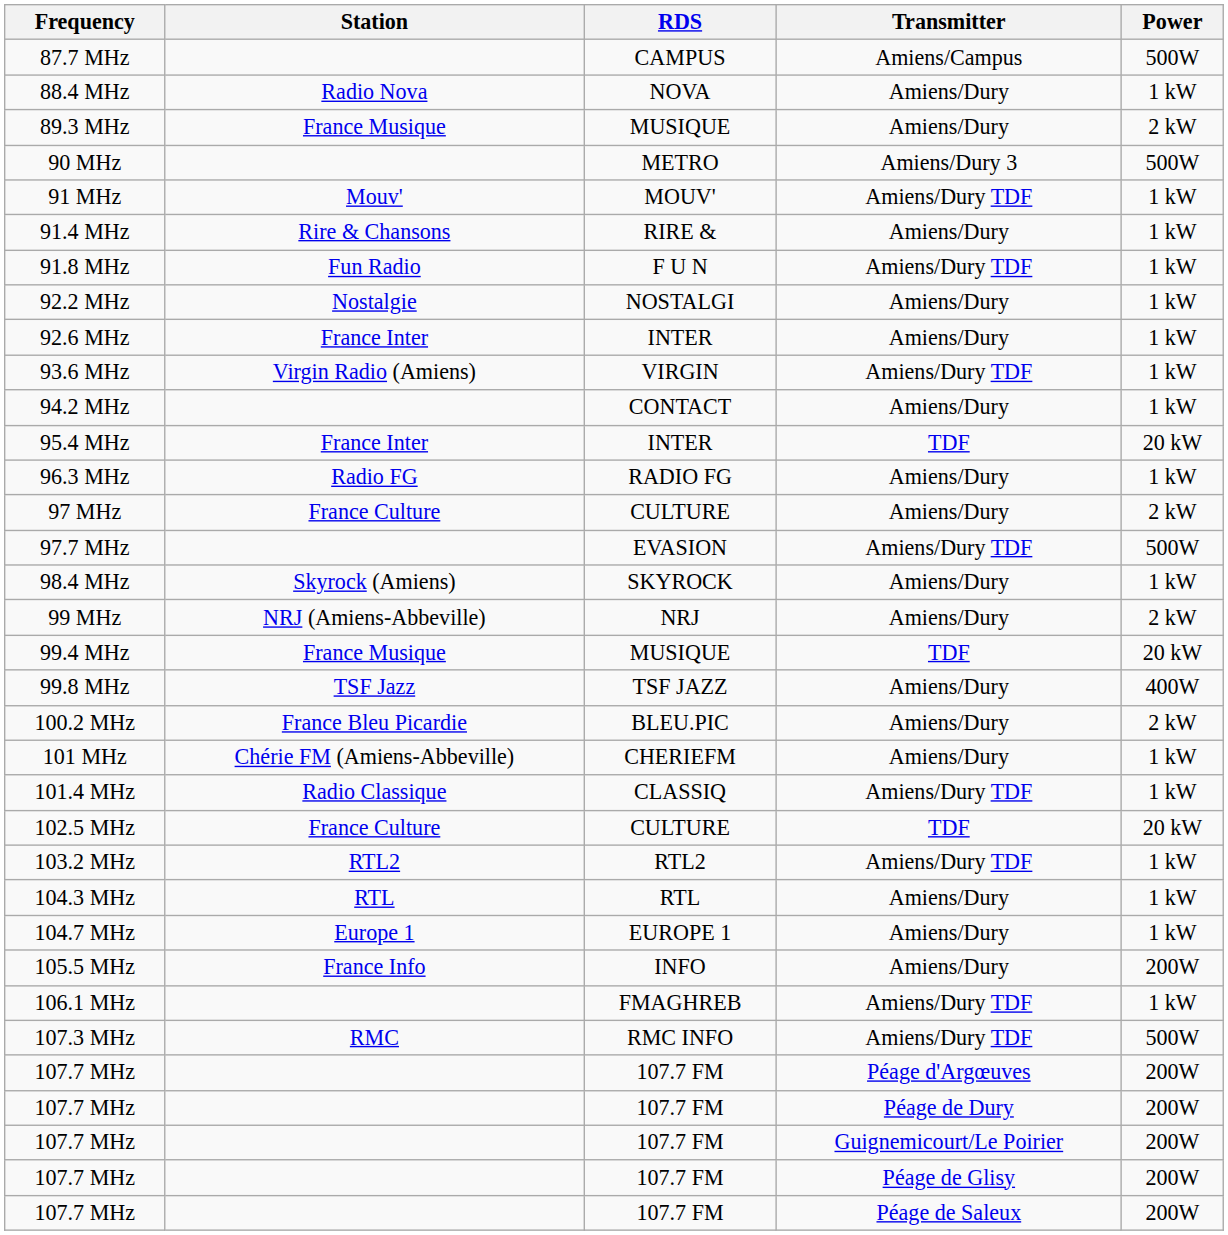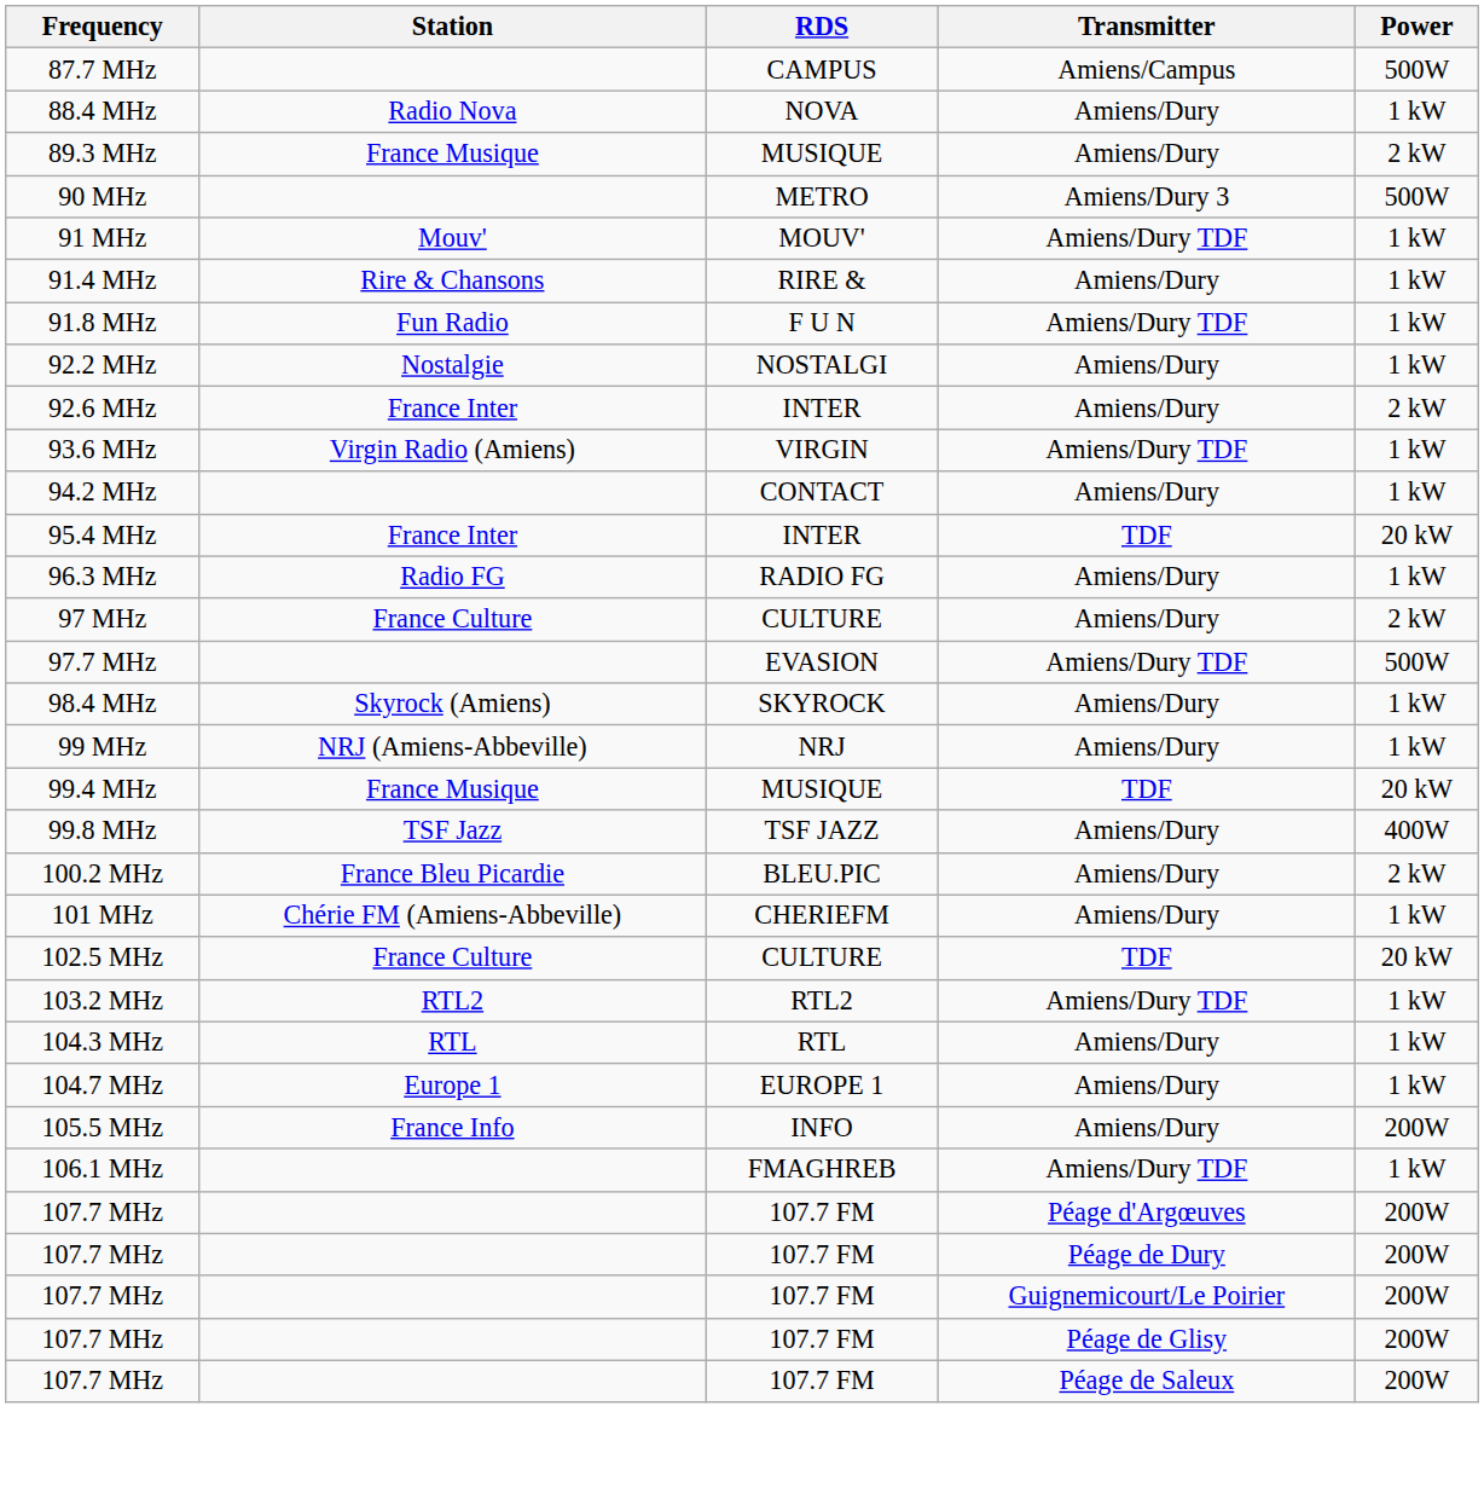92.6 MHz | Power: 1 kW -> 2 kW
99 MHz | Power: 2 kW -> 1 kW
- row: 101.4 MHz | Radio Classique | CLASSIQ | Amiens/Dury TDF | 1 kW
- row: 107.3 MHz | RMC | RMC INFO | Amiens/Dury TDF | 500W
